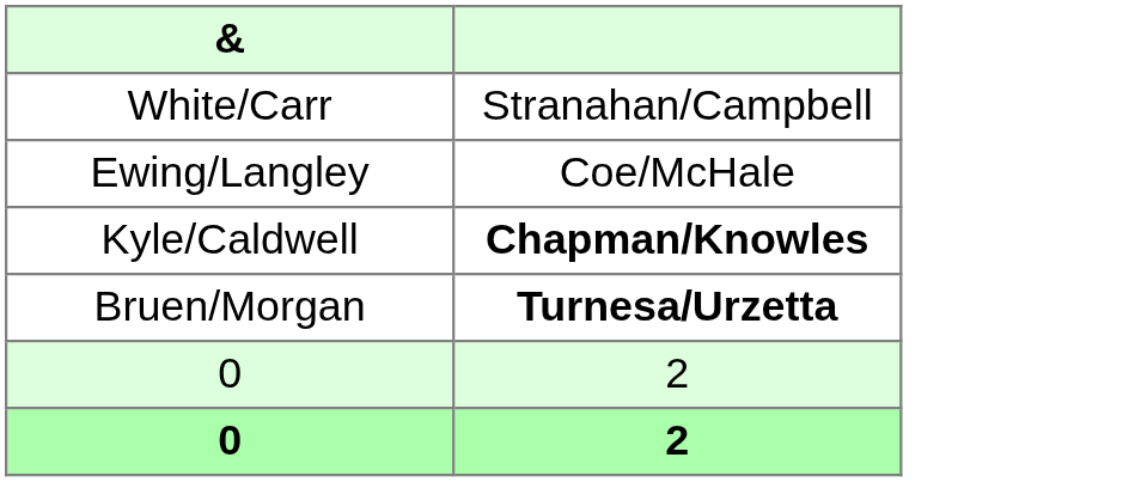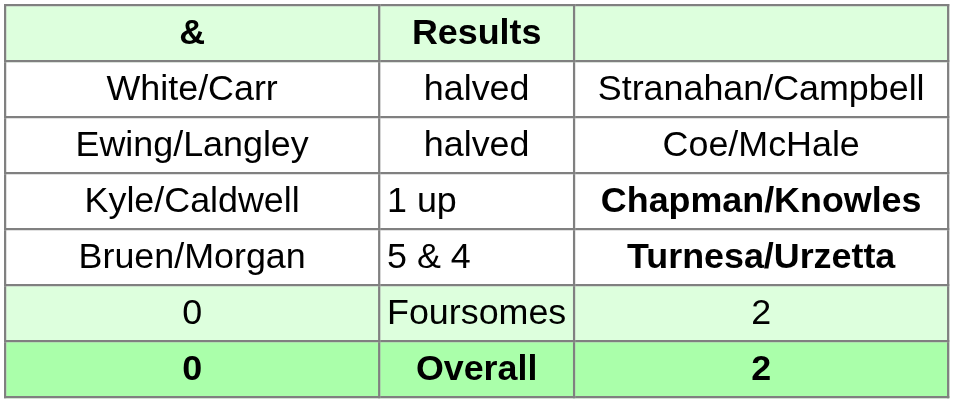+ column: Results | halved | halved | 1 up | 5 & 4 | Foursomes | Overall
